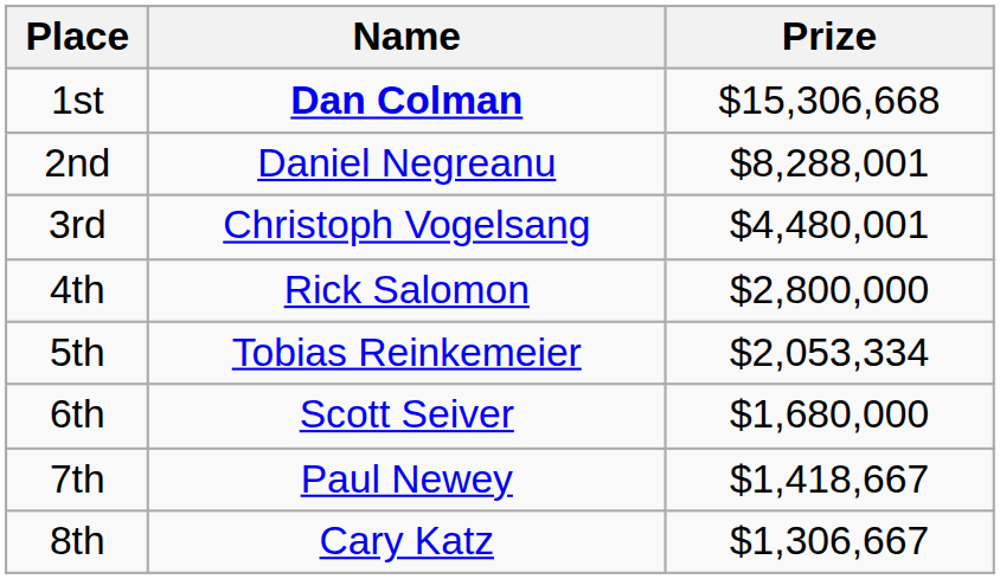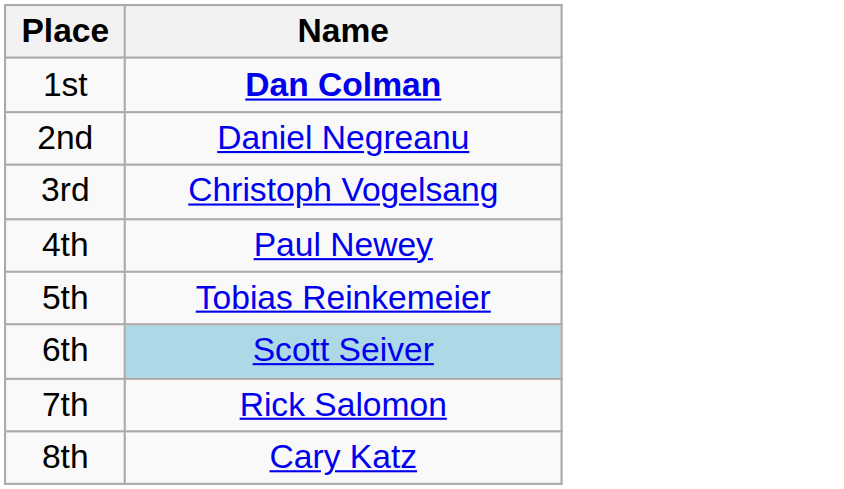- column: Prize | $15,306,668 | $8,288,001 | $4,480,001 | $2,800,000 | $2,053,334 | $1,680,000 | $1,418,667 | $1,306,667
4th | Name: Rick Salomon -> Paul Newey
6th | Name: no background -> lightblue background
7th | Name: Paul Newey -> Rick Salomon
